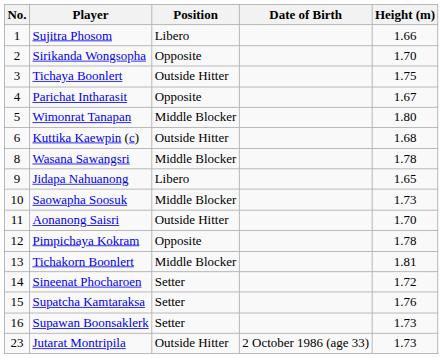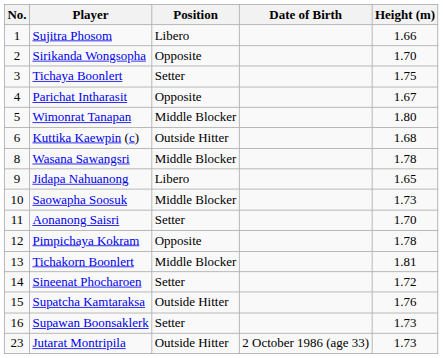Tichaya Boonlert | Position: Outside Hitter -> Setter
Aonanong Saisri | Position: Outside Hitter -> Setter
Supatcha Kamtaraksa | Position: Setter -> Outside Hitter
